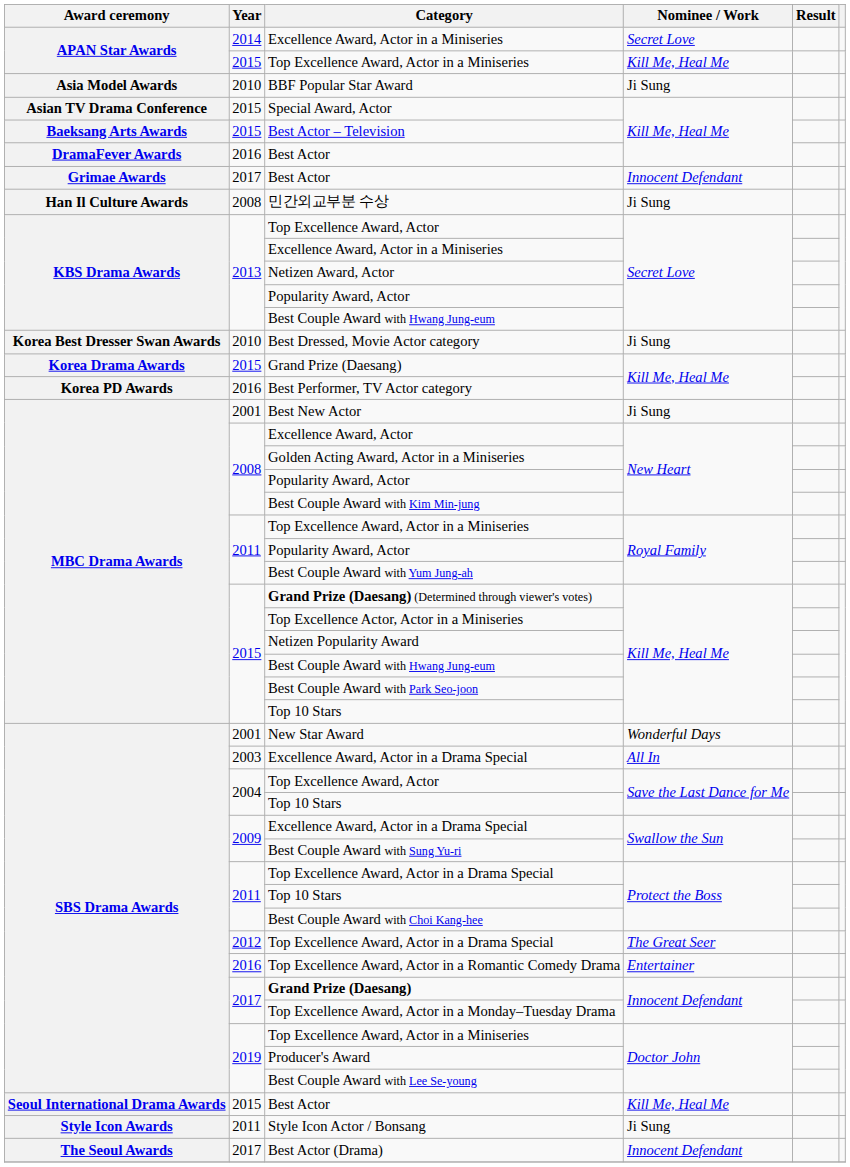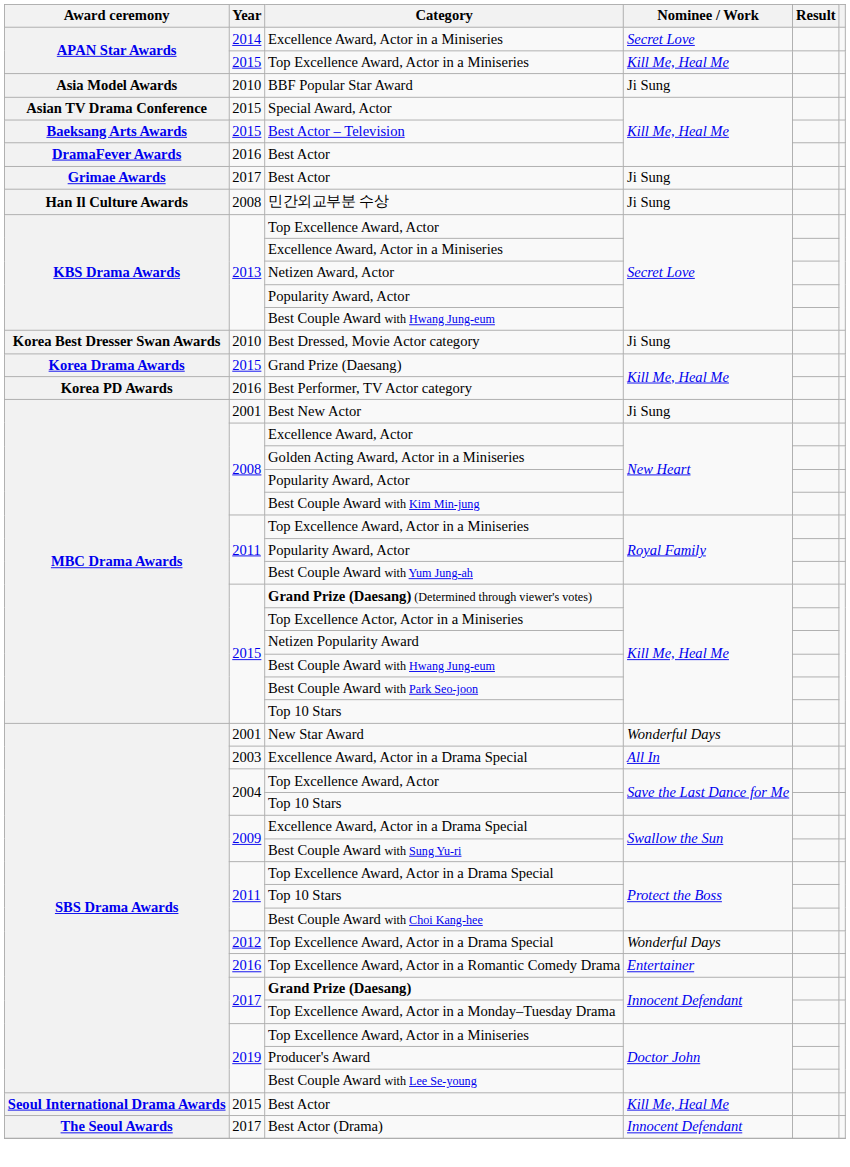2017 / Best Actor | Nominee / Work: Innocent Defendant -> Ji Sung
2012 / Top Excellence Award, Actor in a Drama Special | Nominee / Work: The Great Seer -> Wonderful Days
- row: Style Icon Awards | 2011 | Style Icon Actor / Bonsang | Ji Sung
